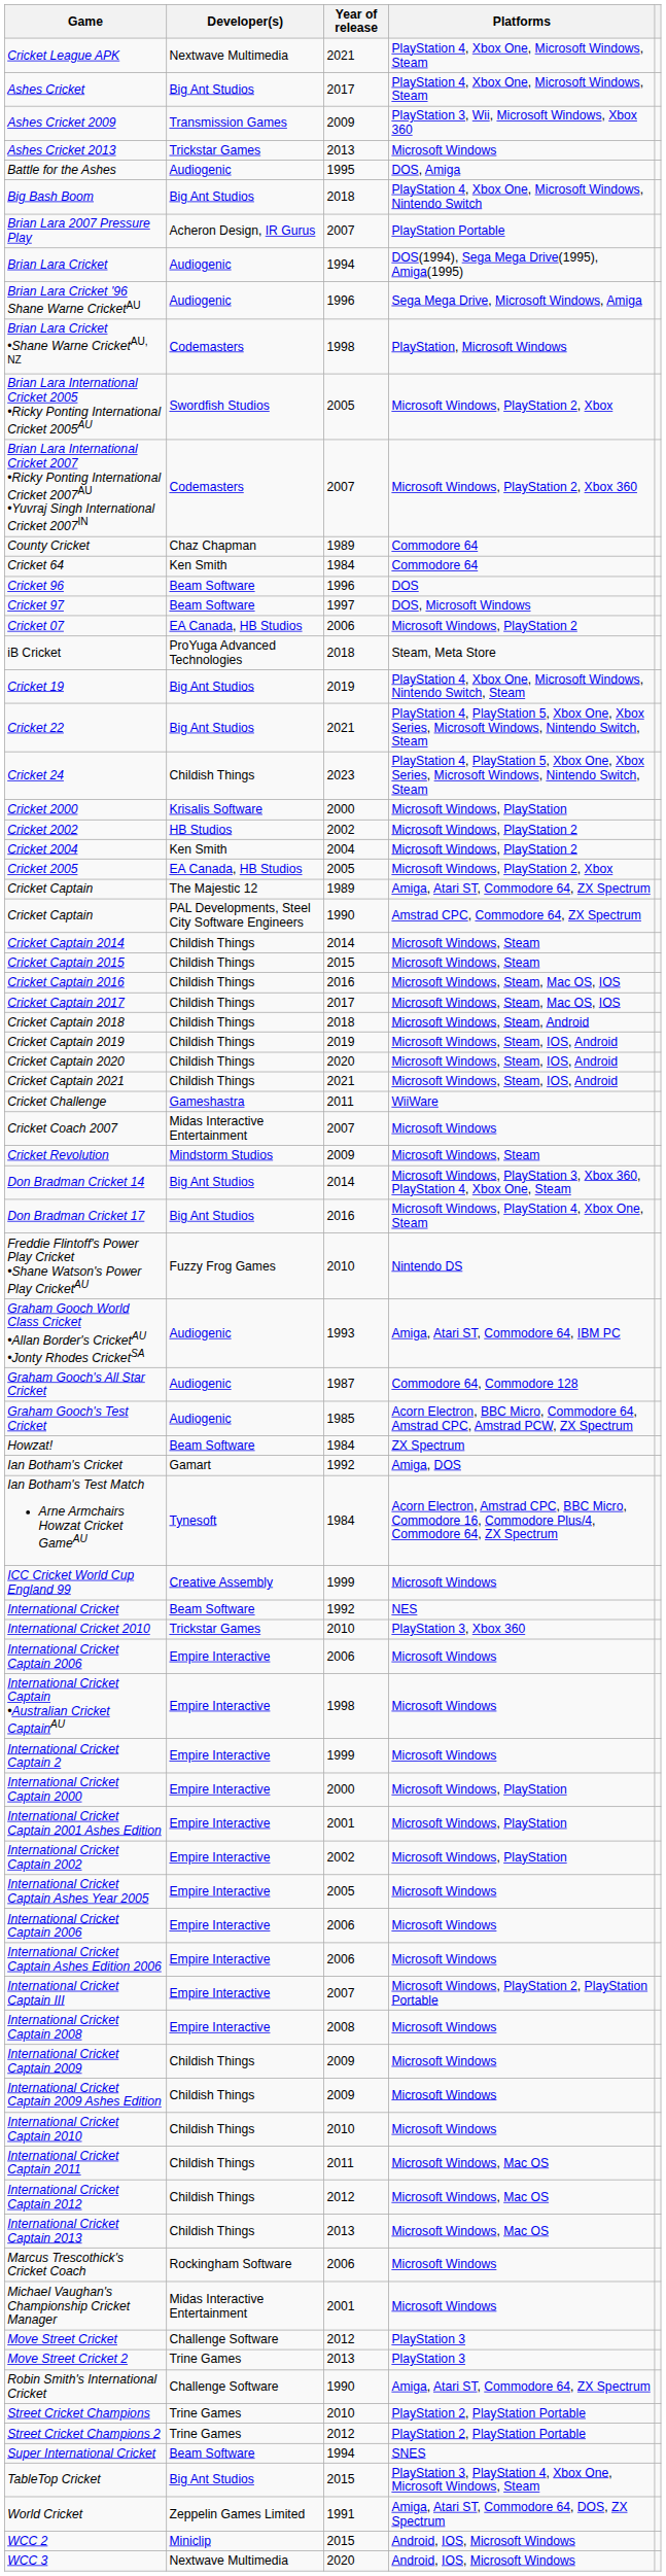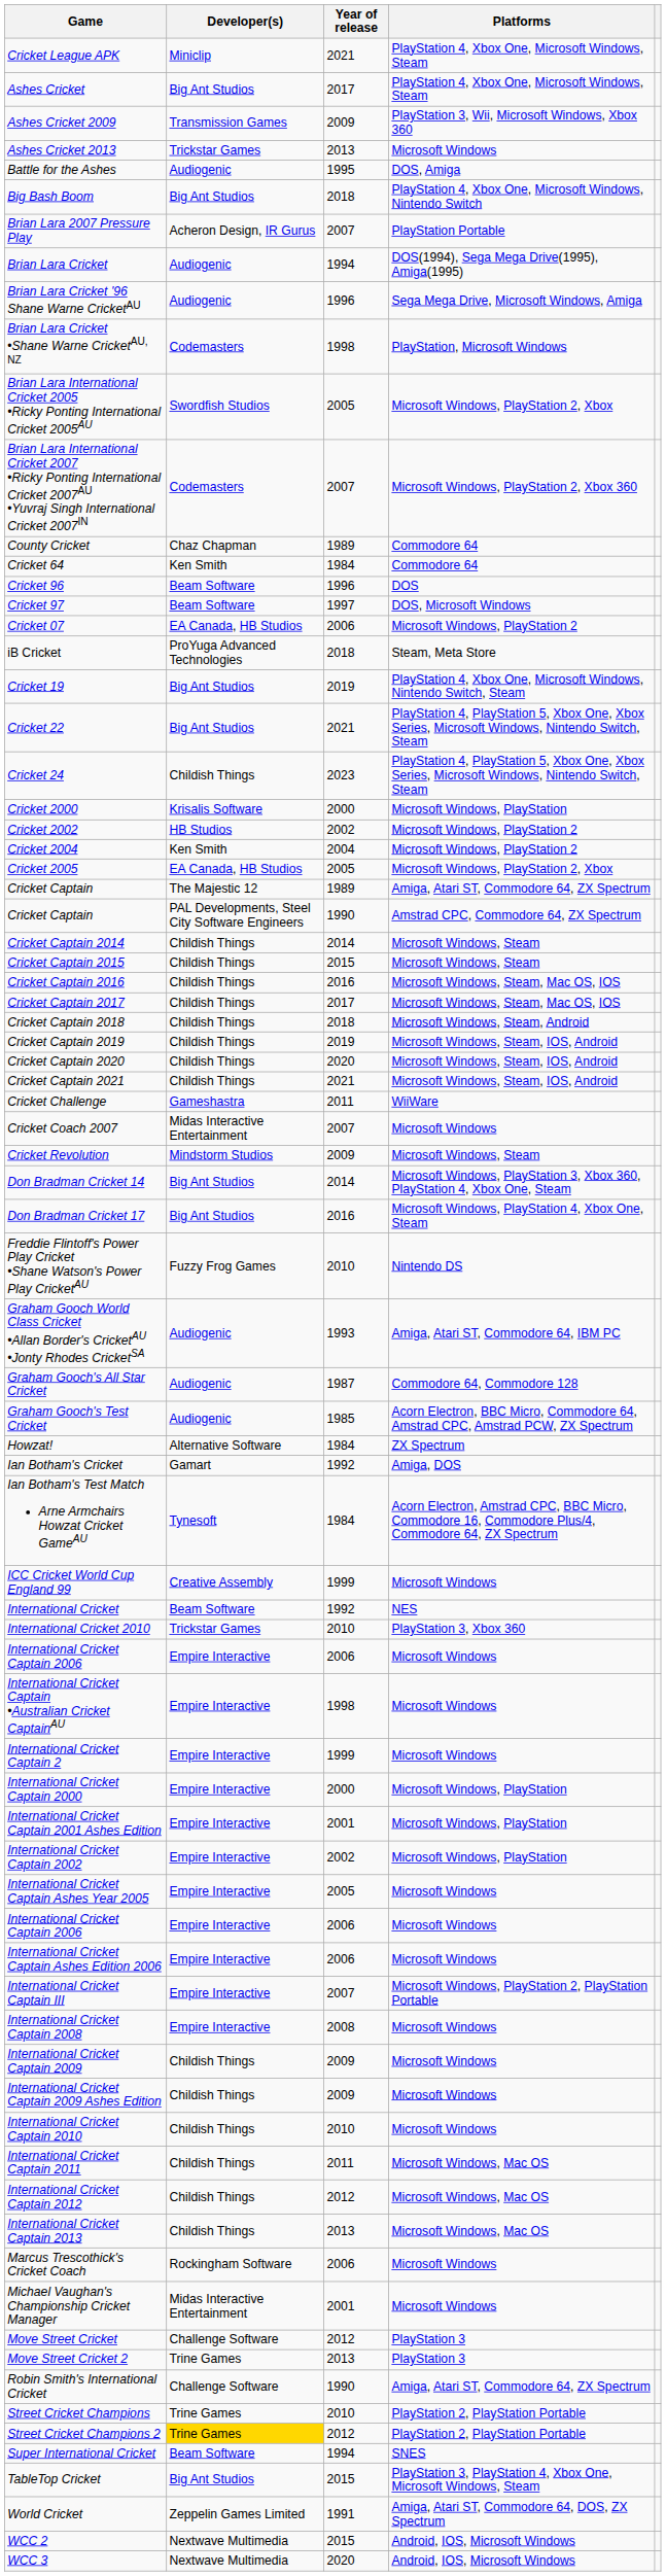Cricket League APK | Developer(s): Nextwave Multimedia -> Miniclip
Howzat! | Developer(s): Beam Software -> Alternative Software
Street Cricket Champions 2 | Developer(s): no background -> gold background
WCC 2 | Developer(s): Miniclip -> Nextwave Multimedia
